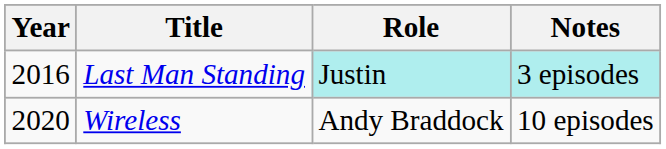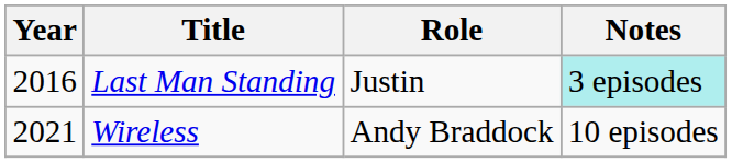Last Man Standing | Role: paleturquoise background -> no background
Wireless | Year: 2020 -> 2021
